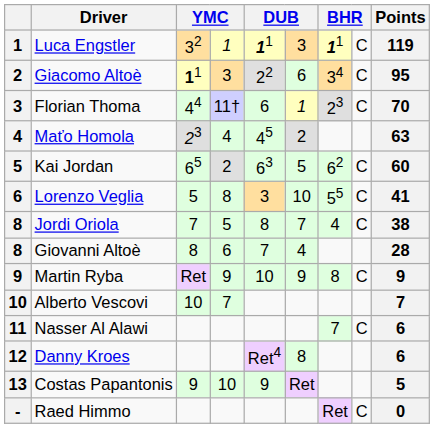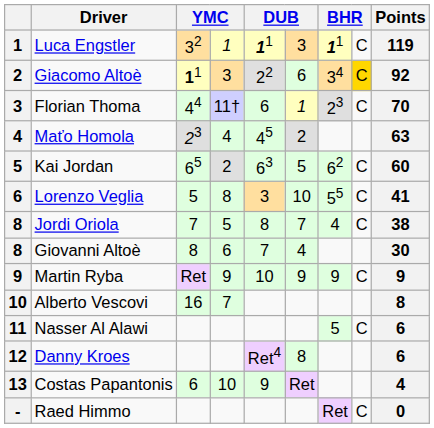Giacomo Altoè | column 8: no background -> gold background
Giacomo Altoè | Points: 95 -> 92
Giovanni Altoè | Points: 28 -> 30
Martin Ryba | column 7: 8 -> 9
Alberto Vescovi | column 3: 10 -> 16
Alberto Vescovi | Points: 7 -> 8
Nasser Al Alawi | column 7: 7 -> 5
Costas Papantonis | column 3: 9 -> 6
Costas Papantonis | Points: 5 -> 4
